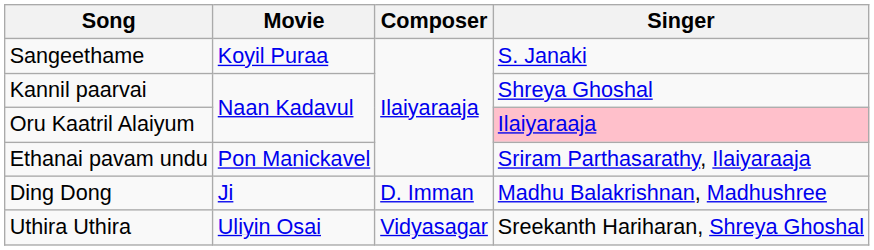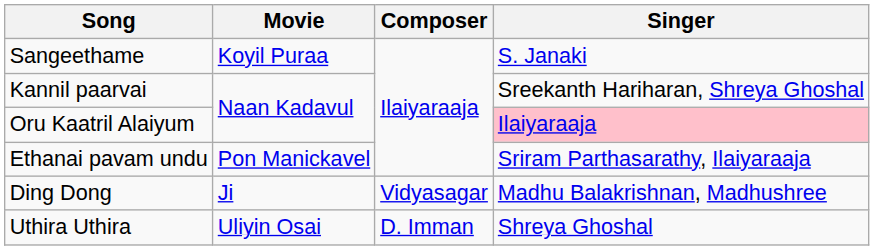Kannil paarvai | Singer: Shreya Ghoshal -> Sreekanth Hariharan, Shreya Ghoshal
Ding Dong | Composer: D. Imman -> Vidyasagar
Uthira Uthira | Composer: Vidyasagar -> D. Imman
Uthira Uthira | Singer: Sreekanth Hariharan, Shreya Ghoshal -> Shreya Ghoshal
